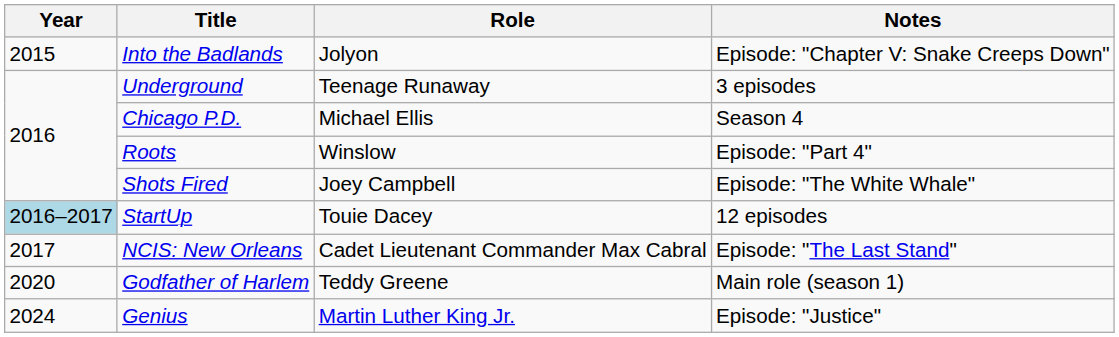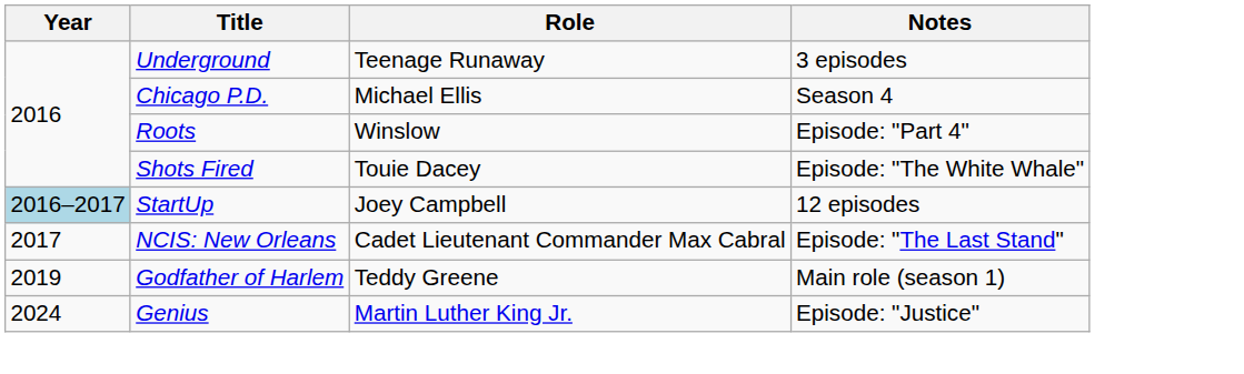- row: 2015 | Into the Badlands | Jolyon | Episode: "Chapter V: Snake Creeps Down"
Shots Fired | Role: Joey Campbell -> Touie Dacey
StartUp | Role: Touie Dacey -> Joey Campbell
Godfather of Harlem | Year: 2020 -> 2019
